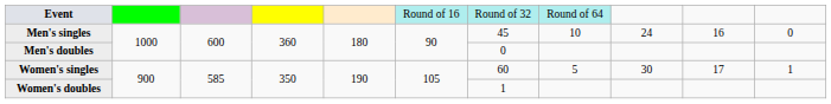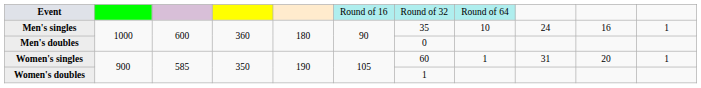Men's singles | column 7: 45 -> 35
Men's singles | column 11: 0 -> 1
Women's singles | column 8: 5 -> 1
Women's singles | column 9: 30 -> 31
Women's singles | column 10: 17 -> 20
